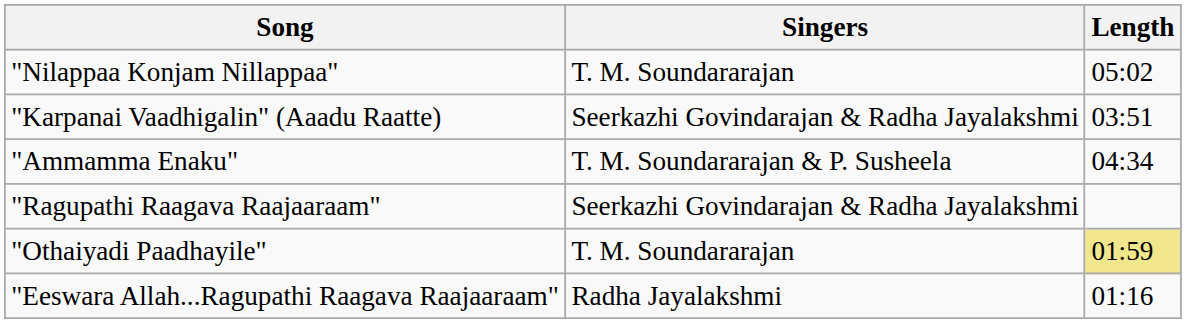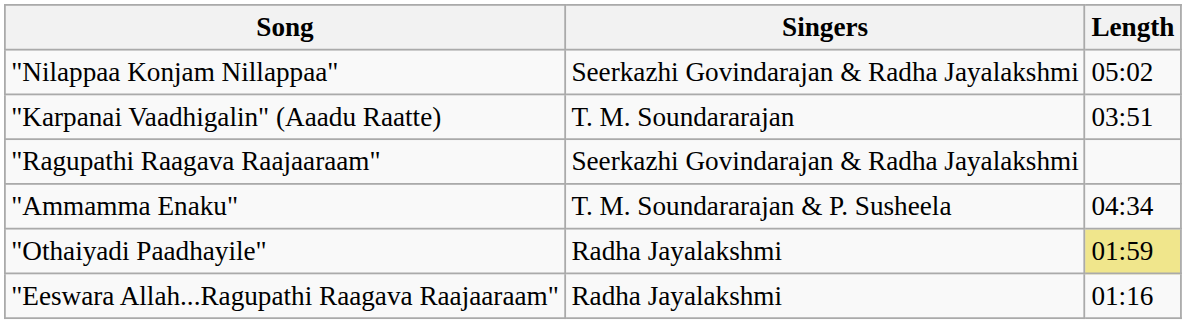"Nilappaa Konjam Nillappaa" | Singers: T. M. Soundararajan -> Seerkazhi Govindarajan & Radha Jayalakshmi
"Karpanai Vaadhigalin" (Aaadu Raatte) | Singers: Seerkazhi Govindarajan & Radha Jayalakshmi -> T. M. Soundararajan
rows swapped: "Ammamma Enaku" <-> "Ragupathi Raagava Raajaaraam"
"Othaiyadi Paadhayile" | Singers: T. M. Soundararajan -> Radha Jayalakshmi
